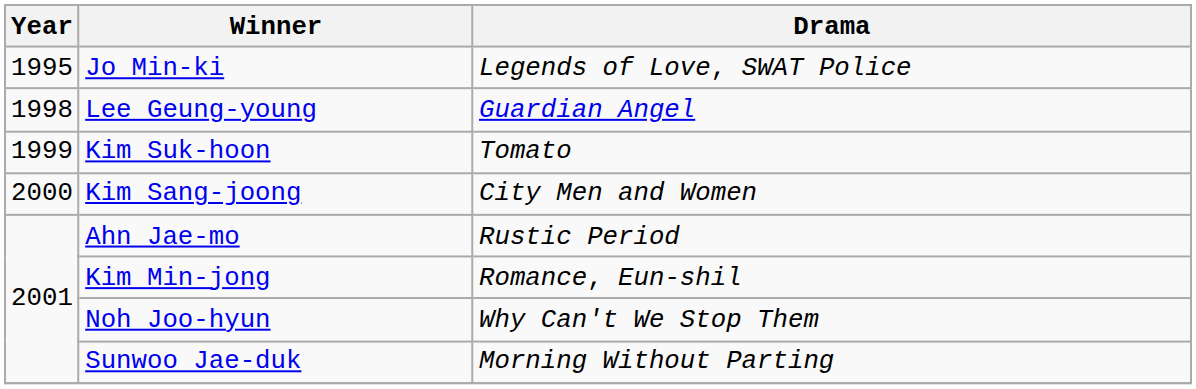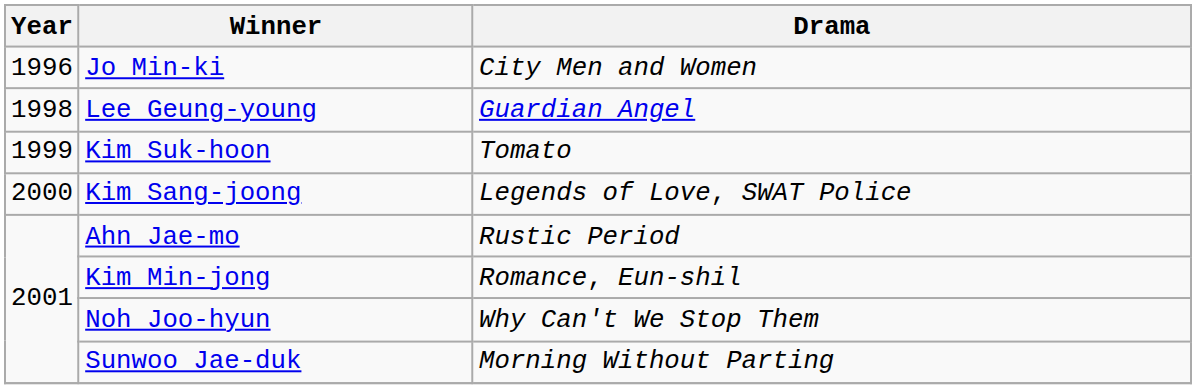Jo Min-ki | Year: 1995 -> 1996
Jo Min-ki | Drama: Legends of Love, SWAT Police -> City Men and Women
Kim Sang-joong | Drama: City Men and Women -> Legends of Love, SWAT Police
